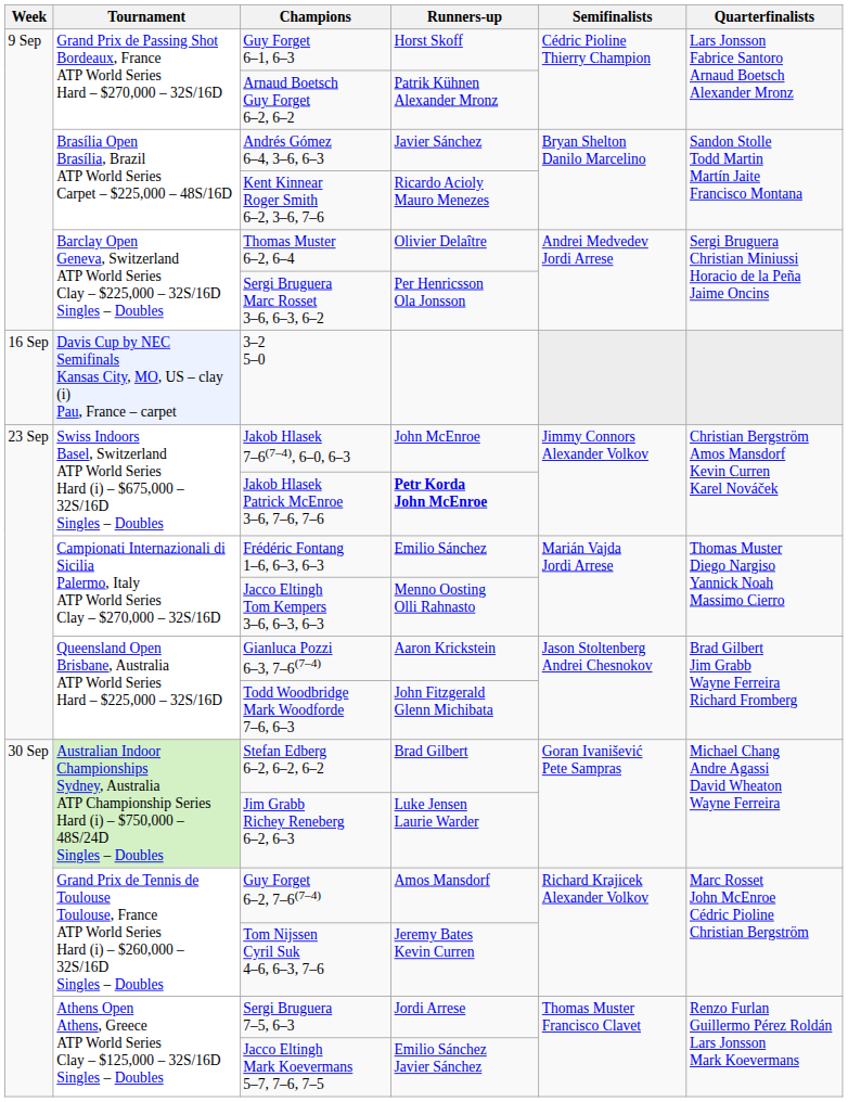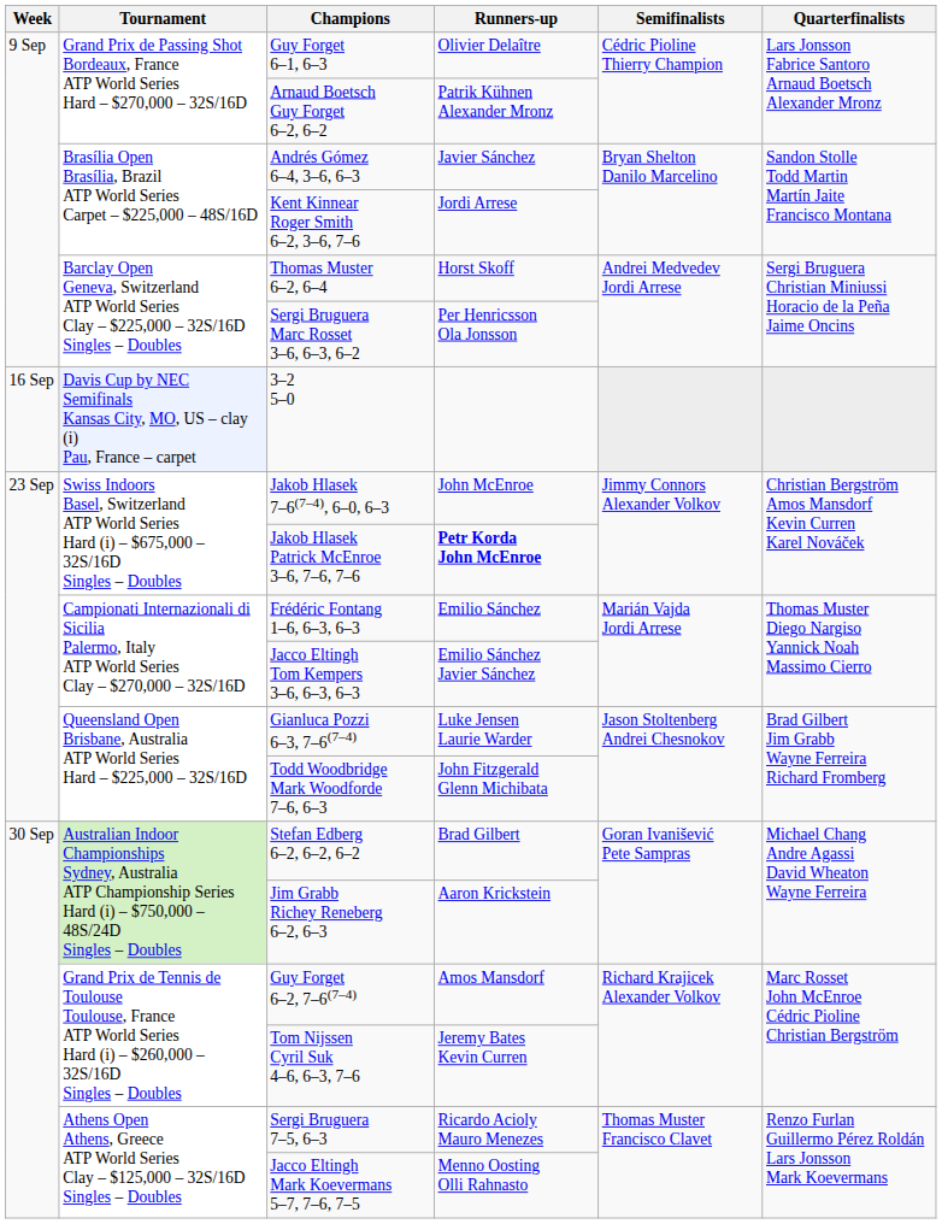Guy Forget 6–1, 6–3 | Runners-up: Horst Skoff -> Olivier Delaître
Kent Kinnear Roger Smith 6–2, 3–6, 7–6 | Runners-up: Ricardo Acioly Mauro Menezes -> Jordi Arrese
Thomas Muster 6–2, 6–4 | Runners-up: Olivier Delaître -> Horst Skoff
Jacco Eltingh Tom Kempers 3–6, 6–3, 6–3 | Runners-up: Menno Oosting Olli Rahnasto -> Emilio Sánchez Javier Sánchez
Gianluca Pozzi 6–3, 7–6(7–4) | Runners-up: Aaron Krickstein -> Luke Jensen Laurie Warder
Jim Grabb Richey Reneberg 6–2, 6–3 | Runners-up: Luke Jensen Laurie Warder -> Aaron Krickstein
Sergi Bruguera 7–5, 6–3 | Runners-up: Jordi Arrese -> Ricardo Acioly Mauro Menezes
Jacco Eltingh Mark Koevermans 5–7, 7–6, 7–5 | Runners-up: Emilio Sánchez Javier Sánchez -> Menno Oosting Olli Rahnasto
